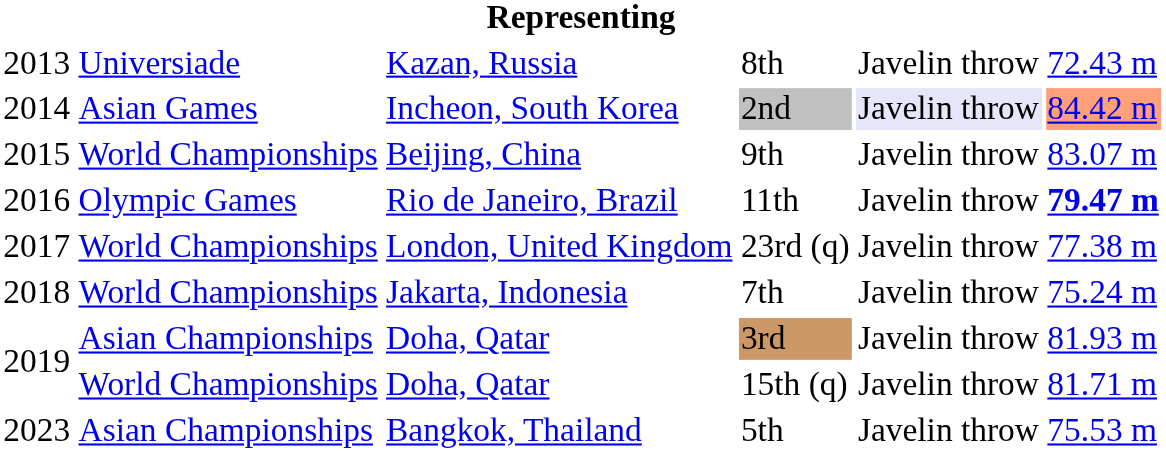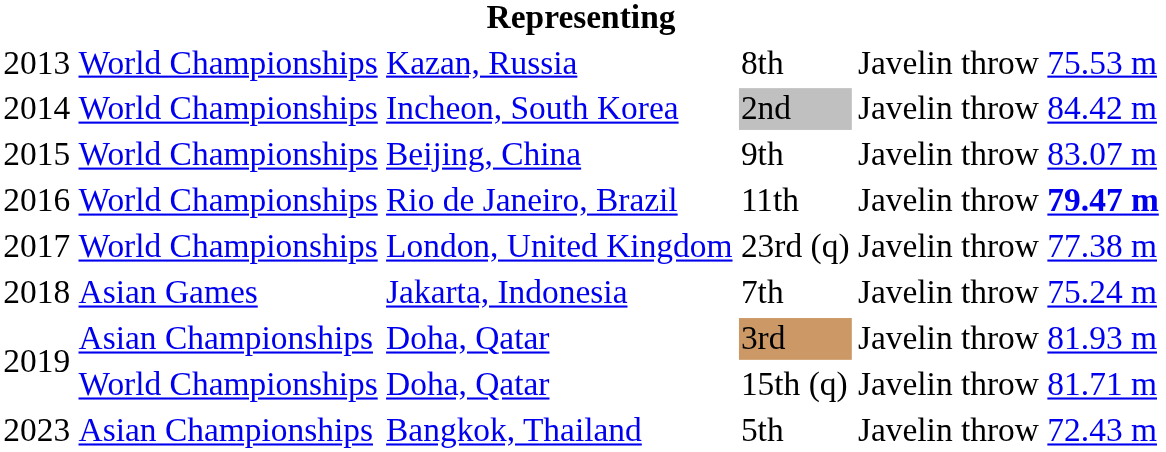8th | column 2: Universiade -> World Championships
8th | column 6: 72.43 m -> 75.53 m
2nd | column 2: Asian Games -> World Championships
2nd | column 5: lavender background -> no background
2nd | column 6: lightsalmon background -> no background
11th | column 2: Olympic Games -> World Championships
7th | column 2: World Championships -> Asian Games
5th | column 6: 75.53 m -> 72.43 m
